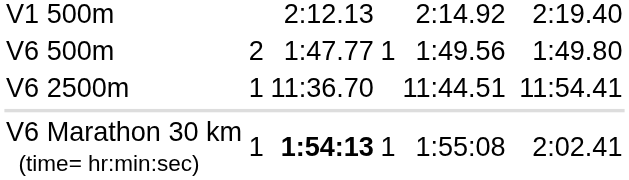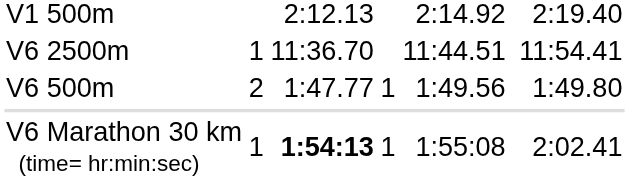rows swapped: V6 500m <-> V6 2500m
